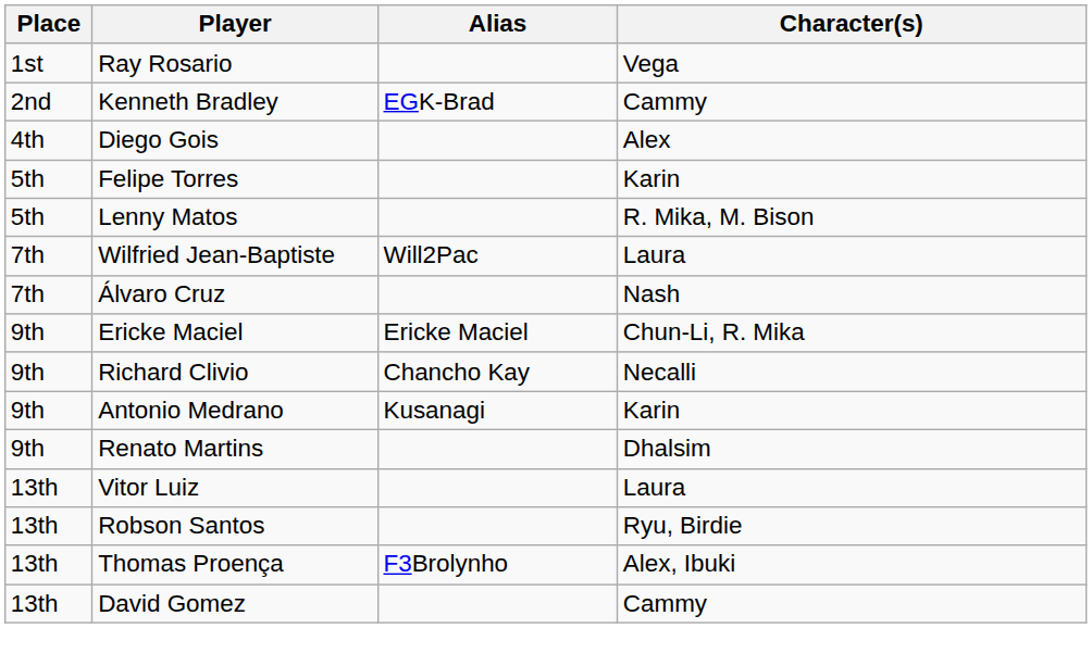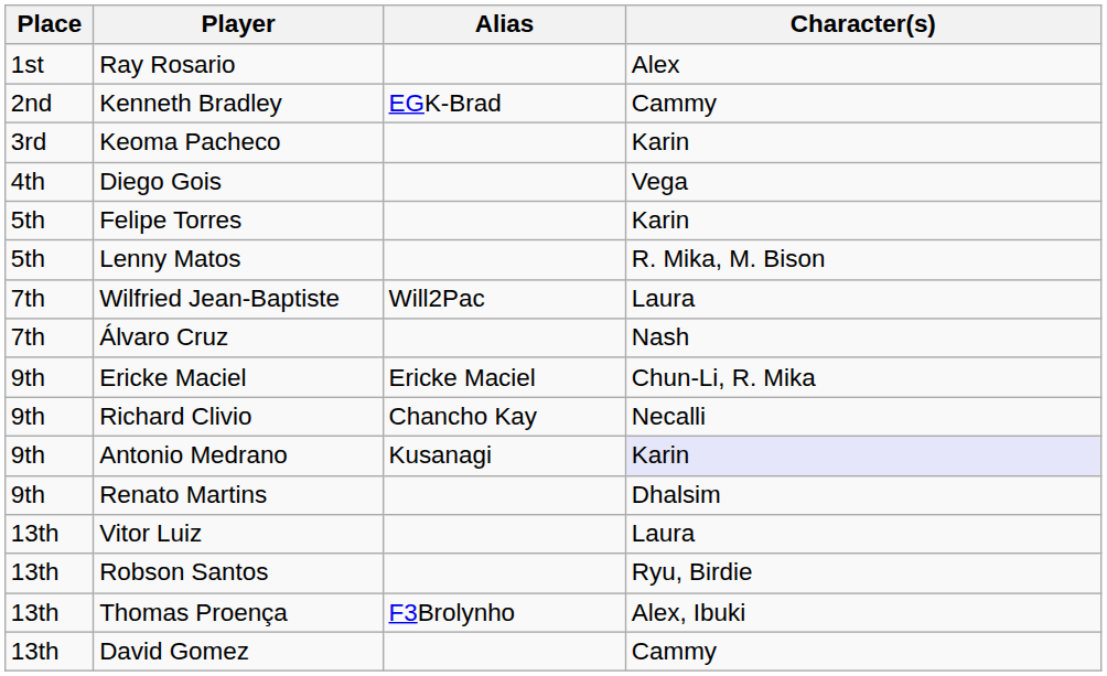Ray Rosario | Character(s): Vega -> Alex
+ row: 3rd | Keoma Pacheco | Karin
Diego Gois | Character(s): Alex -> Vega
Antonio Medrano | Character(s): no background -> lavender background
